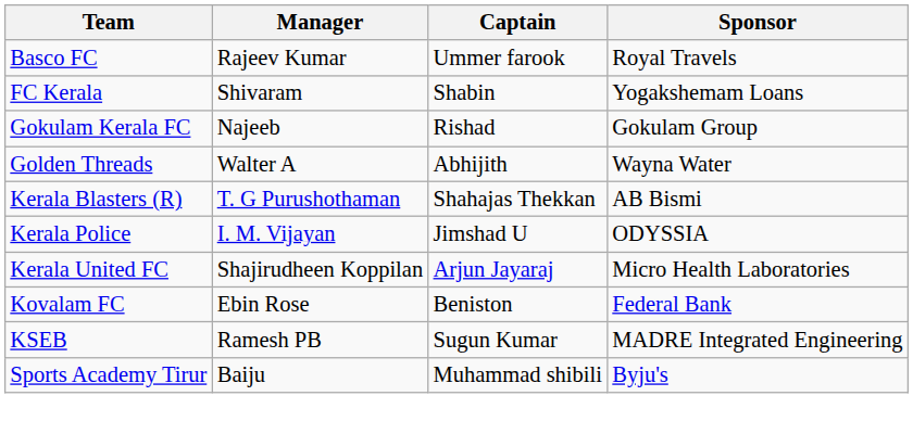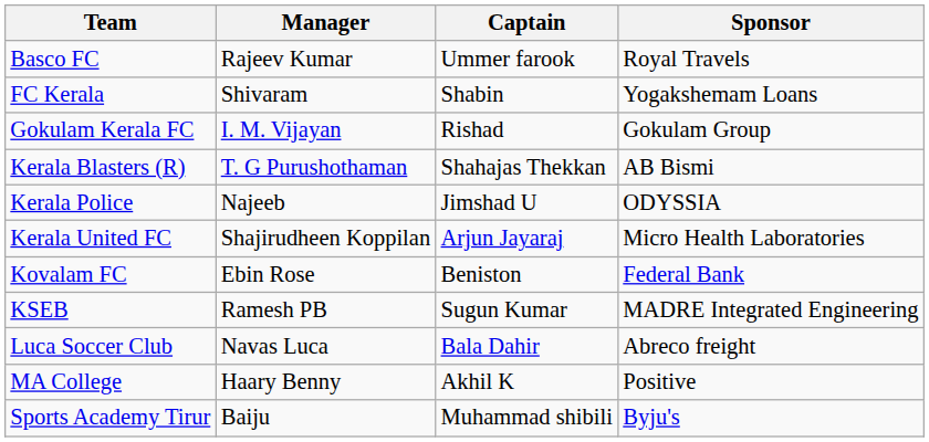Gokulam Kerala FC | Manager: Najeeb -> I. M. Vijayan
- row: Golden Threads | Walter A | Abhijith | Wayna Water
Kerala Police | Manager: I. M. Vijayan -> Najeeb
+ row: Luca Soccer Club | Navas Luca | Bala Dahir | Abreco freight
+ row: MA College | Haary Benny | Akhil K | Positive
